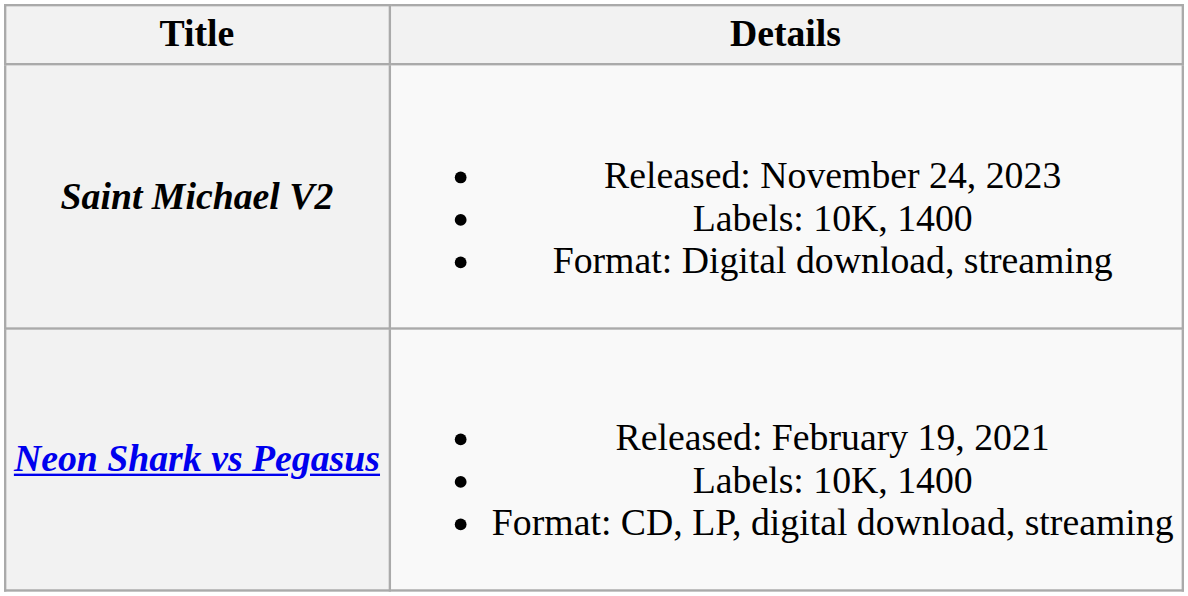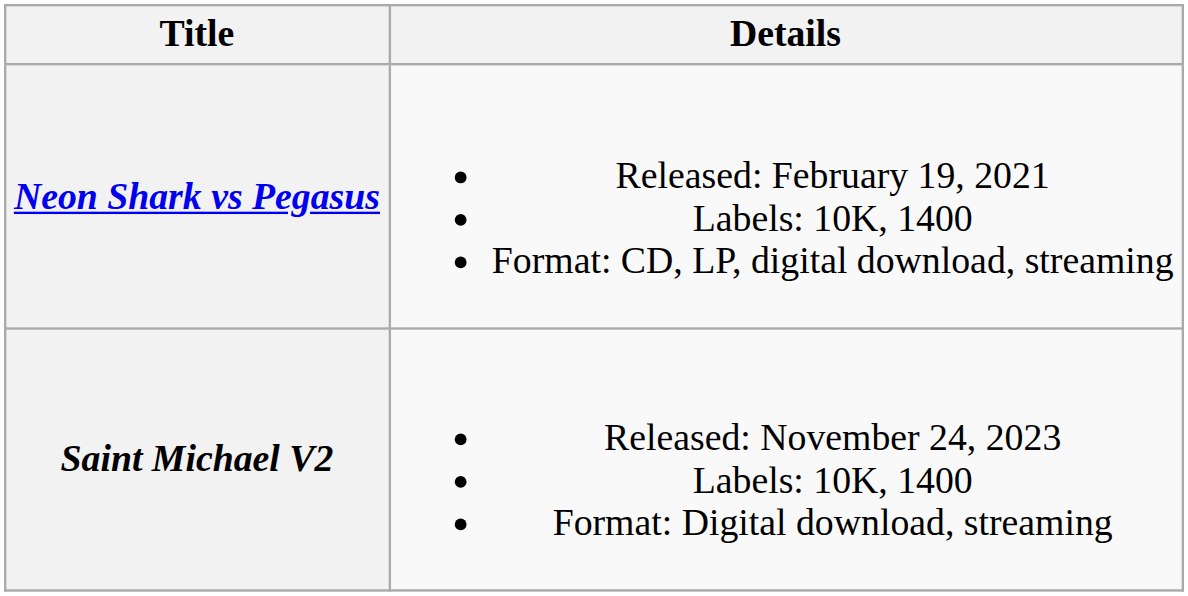rows swapped: Neon Shark vs Pegasus <-> Saint Michael V2
